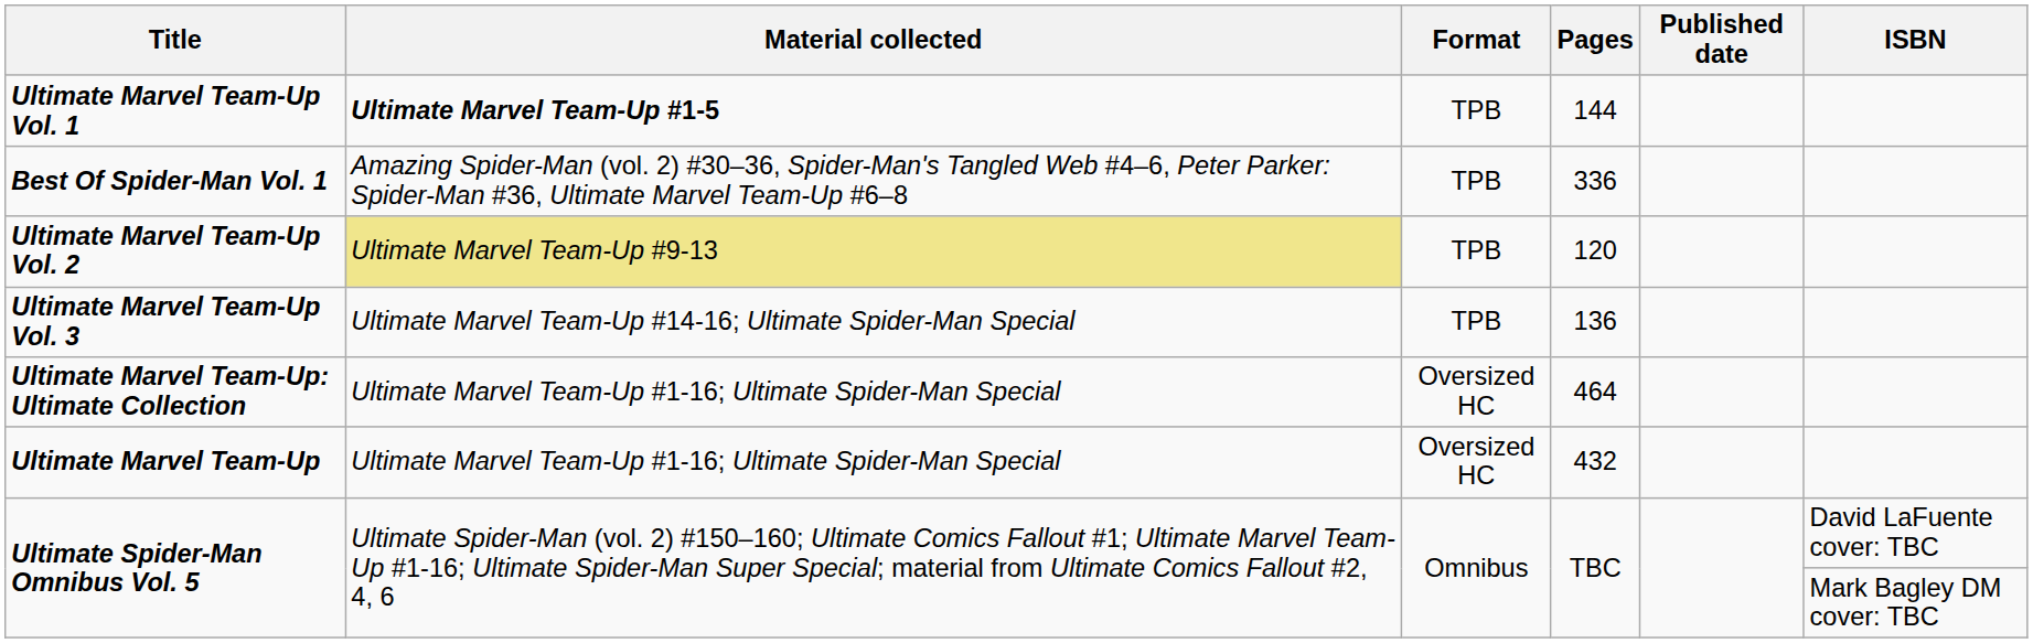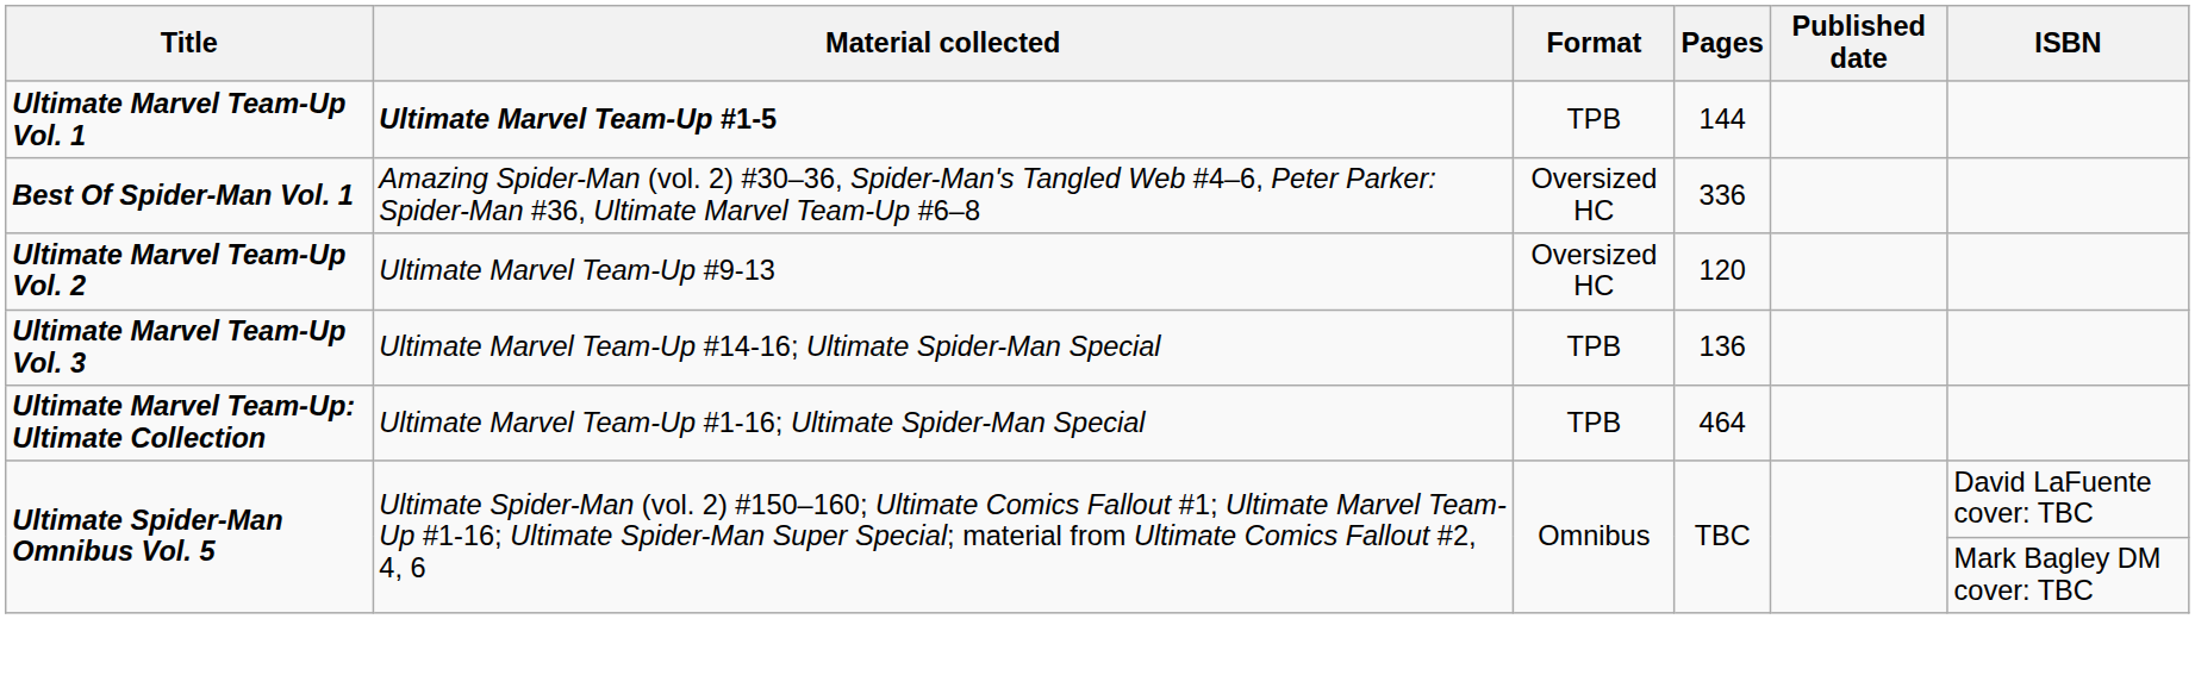Best Of Spider-Man Vol. 1 | Format: TPB -> Oversized HC
Ultimate Marvel Team-Up Vol. 2 | Material collected: khaki background -> no background
Ultimate Marvel Team-Up Vol. 2 | Format: TPB -> Oversized HC
Ultimate Marvel Team-Up: Ultimate Collection | Format: Oversized HC -> TPB
- row: Ultimate Marvel Team-Up | Ultimate Marvel Team-Up #1-16; Ultimate Spider-Man Special | Oversized HC | 432
